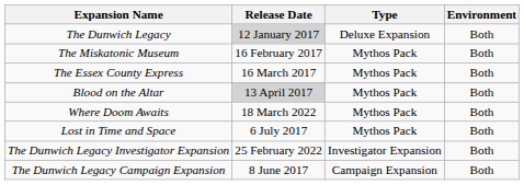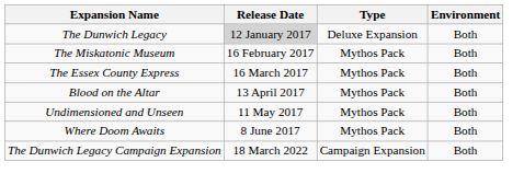Blood on the Altar | Release Date: lightgrey background -> no background
+ row: Undimensioned and Unseen | 11 May 2017 | Mythos Pack | Both
Where Doom Awaits | Release Date: 18 March 2022 -> 8 June 2017
- row: Lost in Time and Space | 6 July 2017 | Mythos Pack | Both
- row: The Dunwich Legacy Investigator Expansion | 25 February 2022 | Investigator Expansion | Both
The Dunwich Legacy Campaign Expansion | Release Date: 8 June 2017 -> 18 March 2022
